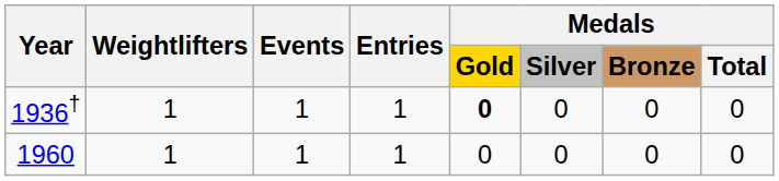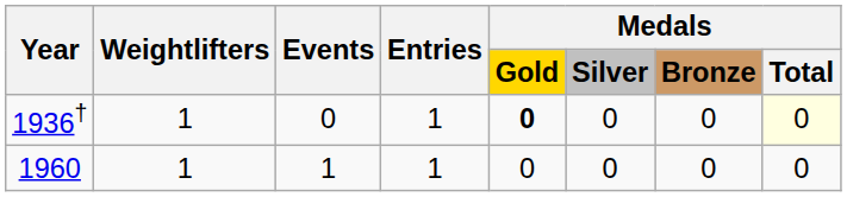1936† | Events: 1 -> 0
1936† | column 8: no background -> lightyellow background
